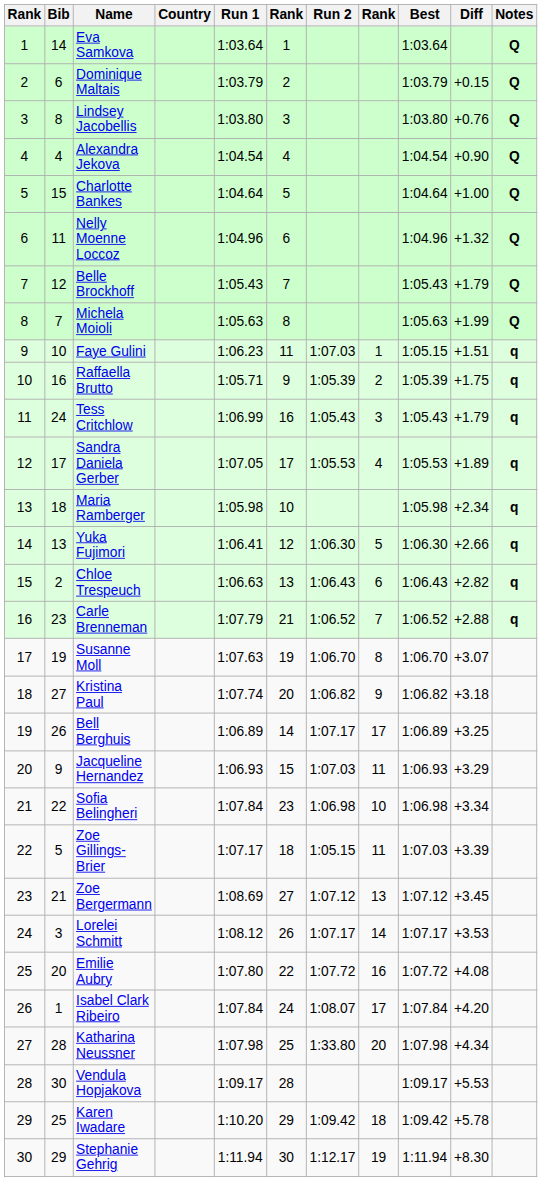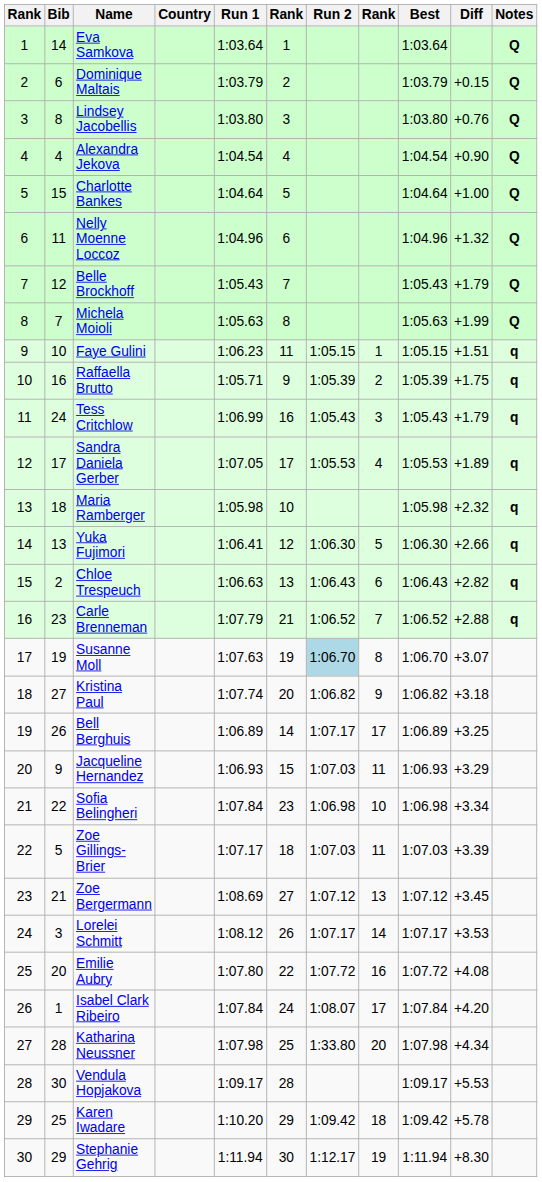Faye Gulini | Run 2: 1:07.03 -> 1:05.15
Maria Ramberger | Diff: +2.34 -> +2.32
Susanne Moll | Run 2: no background -> lightblue background
Zoe Gillings-Brier | Run 2: 1:05.15 -> 1:07.03
